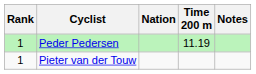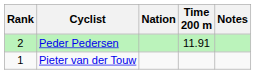Peder Pedersen | Rank: 1 -> 2
Peder Pedersen | Time 200 m: 11.19 -> 11.91
